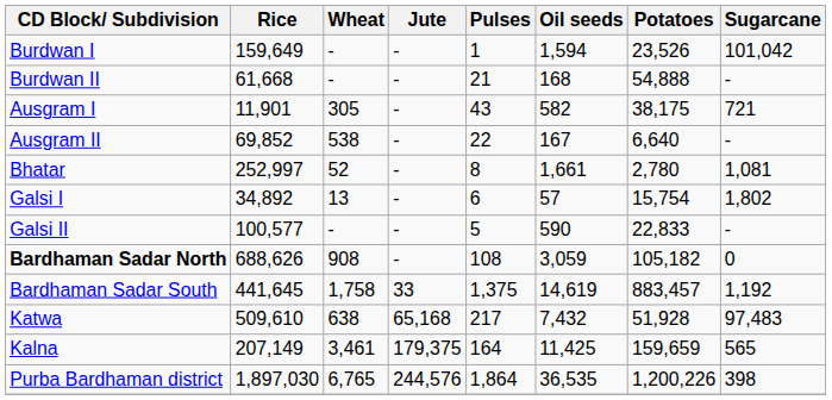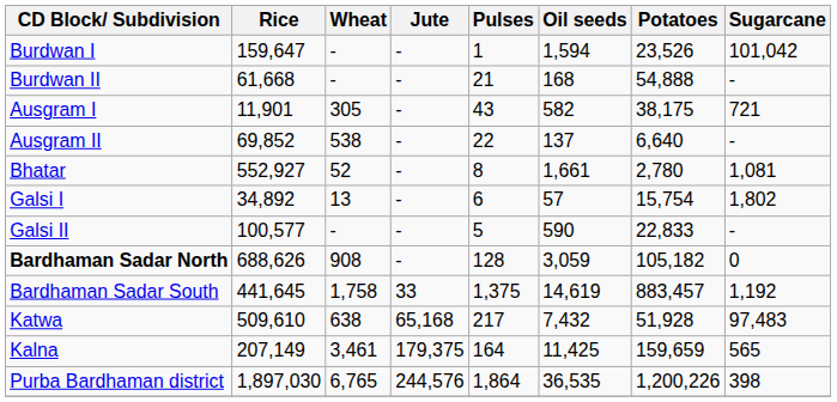Burdwan I | Rice: 159,649 -> 159,647
Ausgram II | Oil seeds: 167 -> 137
Bhatar | Rice: 252,997 -> 552,927
Bardhaman Sadar North | Pulses: 108 -> 128
